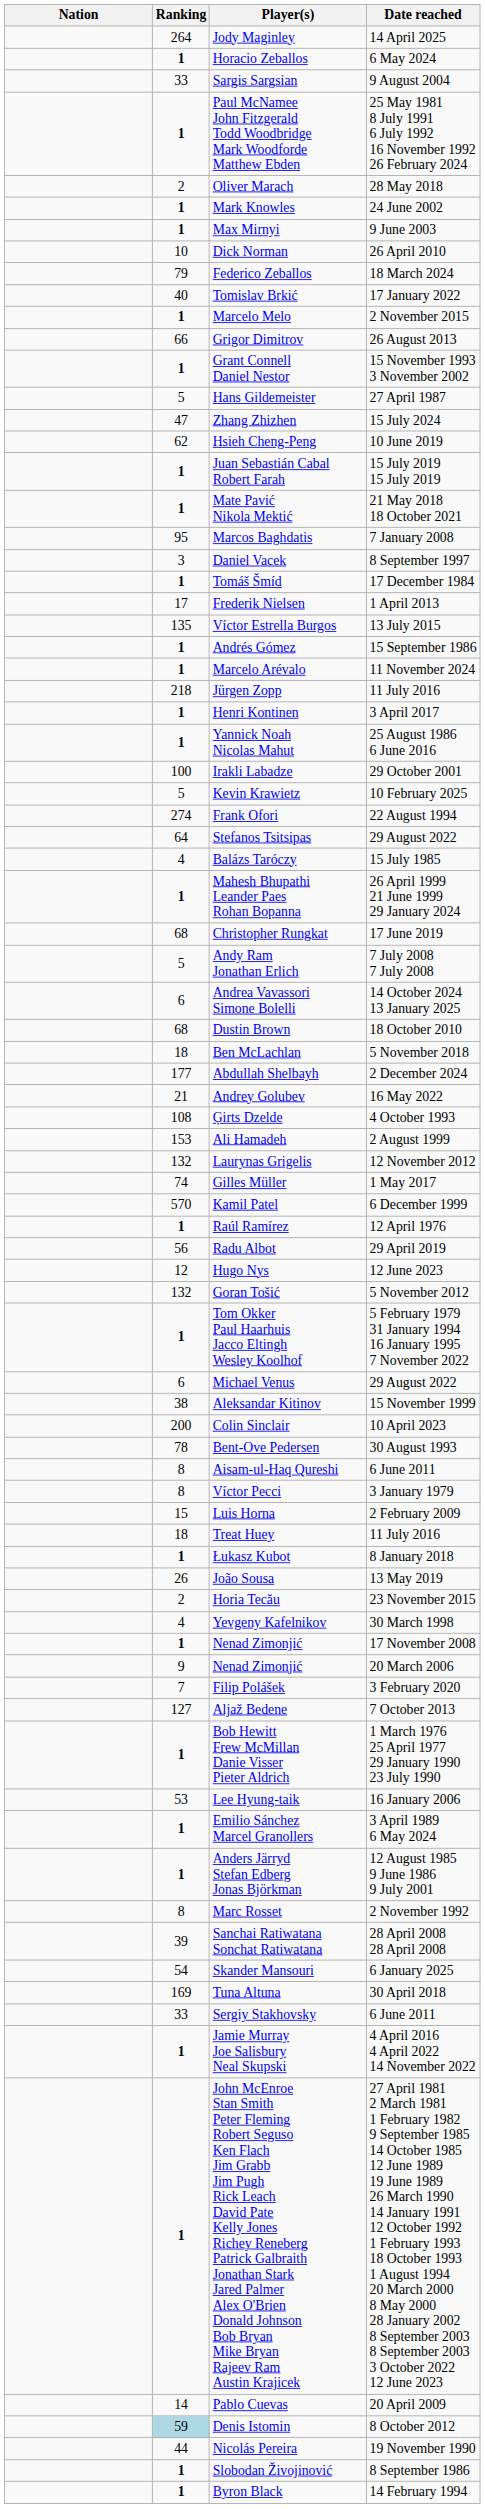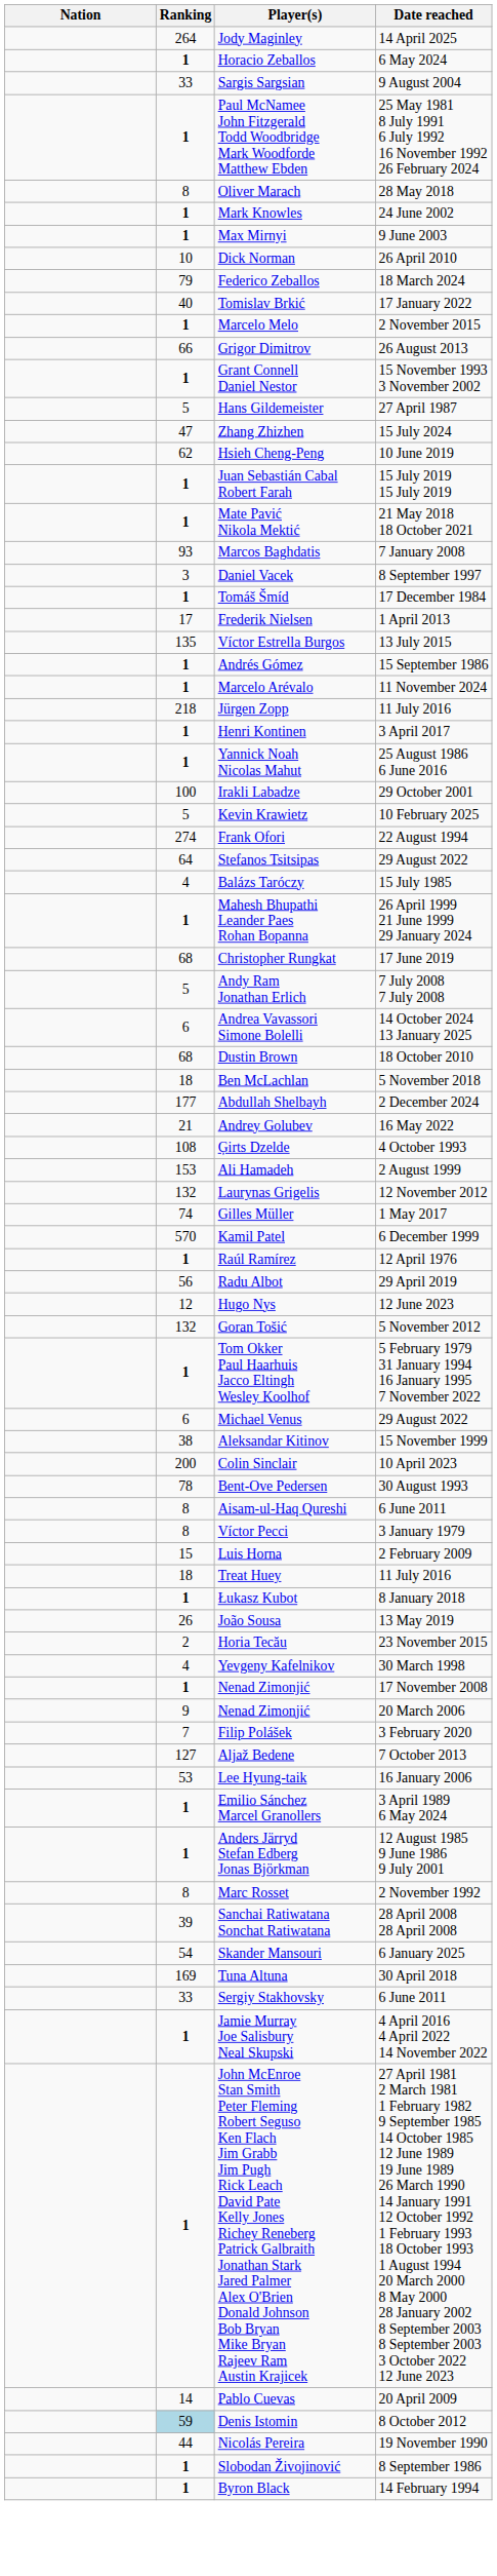Oliver Marach | Ranking: 2 -> 8
Marcos Baghdatis | Ranking: 95 -> 93
- row: 1 | Bob Hewitt Frew McMillan Danie Visser Pieter Aldrich | 1 March 1976 25 April 1977 29 January 1990 23 July 1990
